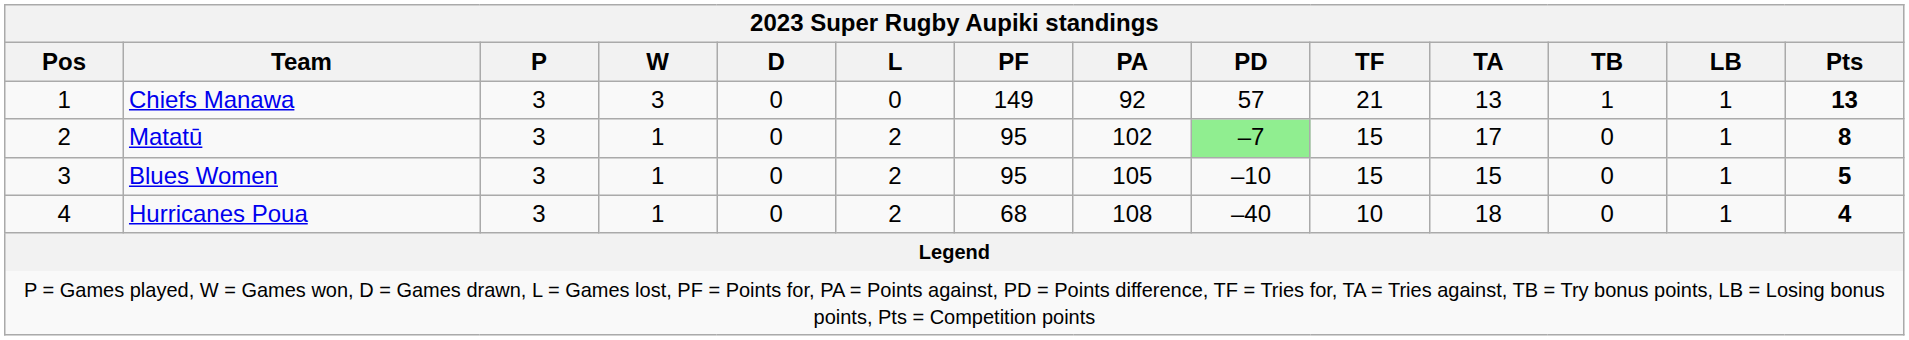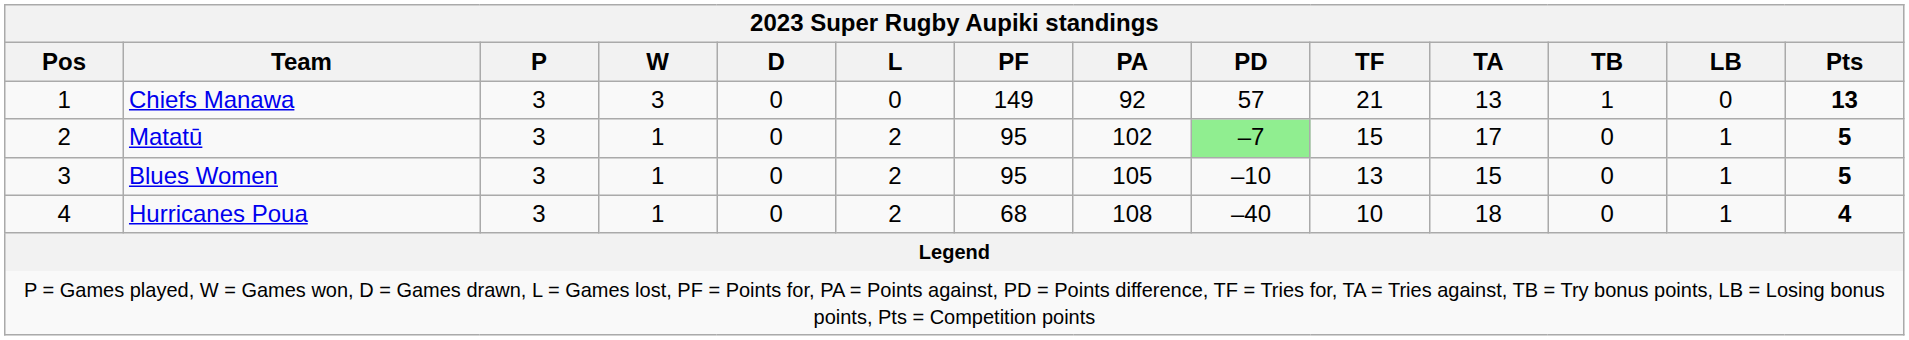Chiefs Manawa | LB: 1 -> 0
Matatū | Pts: 8 -> 5
Blues Women | TF: 15 -> 13
